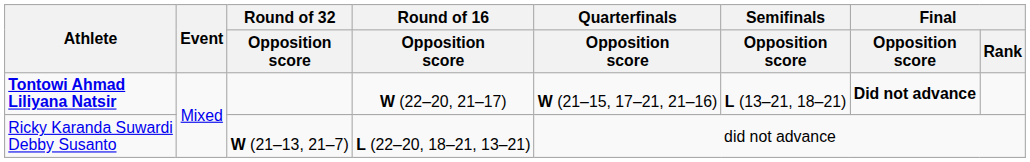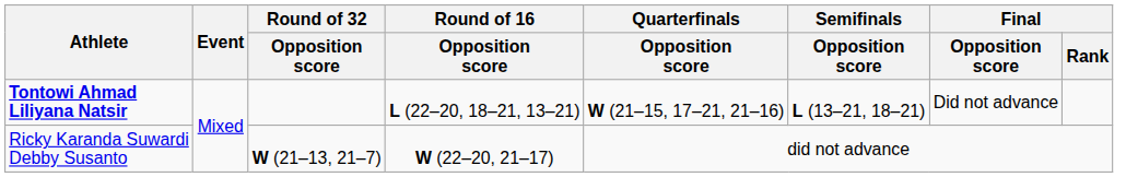Tontowi Ahmad Liliyana Natsir | Round of 16 / Opposition score: W (22–20, 21–17) -> L (22–20, 18–21, 13–21)
Tontowi Ahmad Liliyana Natsir | Final / Opposition score: bold -> normal
Ricky Karanda Suwardi Debby Susanto | Round of 16 / Opposition score: L (22–20, 18–21, 13–21) -> W (22–20, 21–17)
